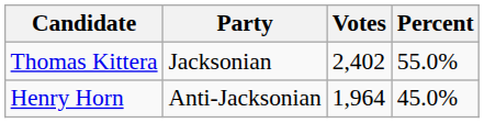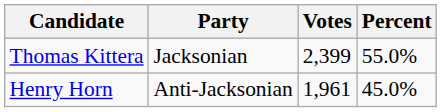Thomas Kittera | Votes: 2,402 -> 2,399
Henry Horn | Votes: 1,964 -> 1,961
